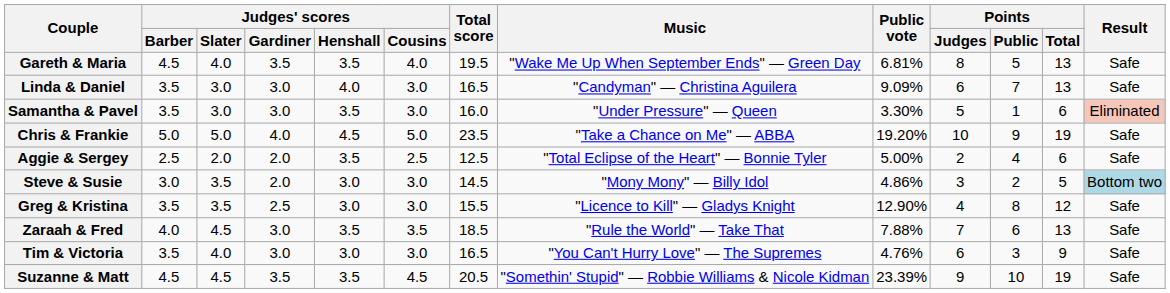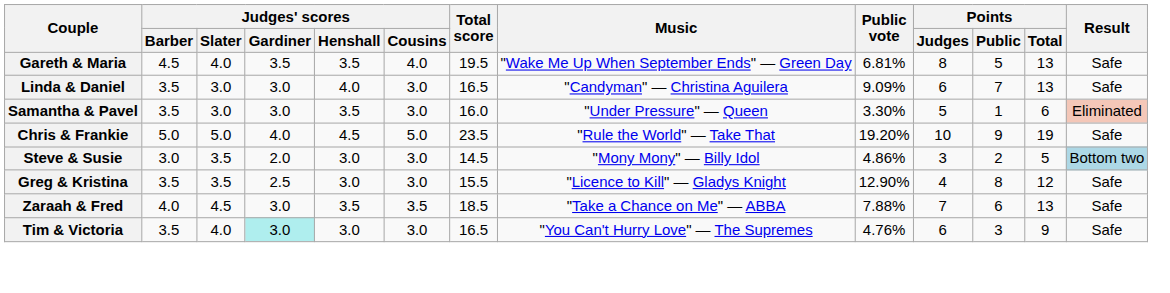Chris & Frankie | Music: "Take a Chance on Me" — ABBA -> "Rule the World" — Take That
- row: Aggie & Sergey | 2.5 | 2.0 | 2.0 | 3.5 | 2.5 | 12.5 | "Total Eclipse of the Heart" — Bonnie Tyler | 5.00% | 2 | 4 | 6 | Safe
Zaraah & Fred | Music: "Rule the World" — Take That -> "Take a Chance on Me" — ABBA
Tim & Victoria | Judges' scores / Gardiner: no background -> paleturquoise background
- row: Suzanne & Matt | 4.5 | 4.5 | 3.5 | 3.5 | 4.5 | 20.5 | "Somethin' Stupid" — Robbie Williams & Nicole Kidman | 23.39% | 9 | 10 | 19 | Safe
